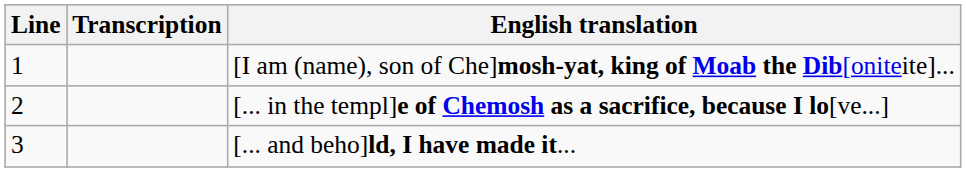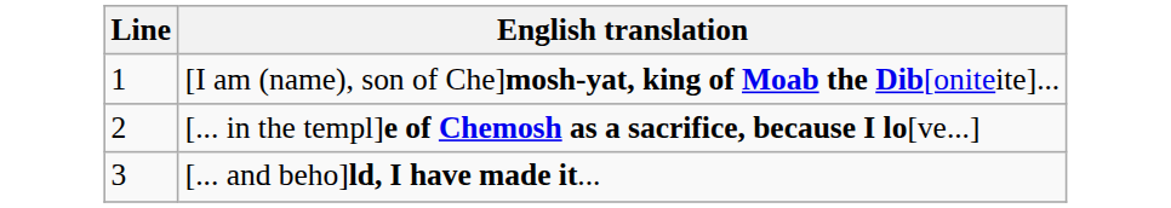- column: Transcription
